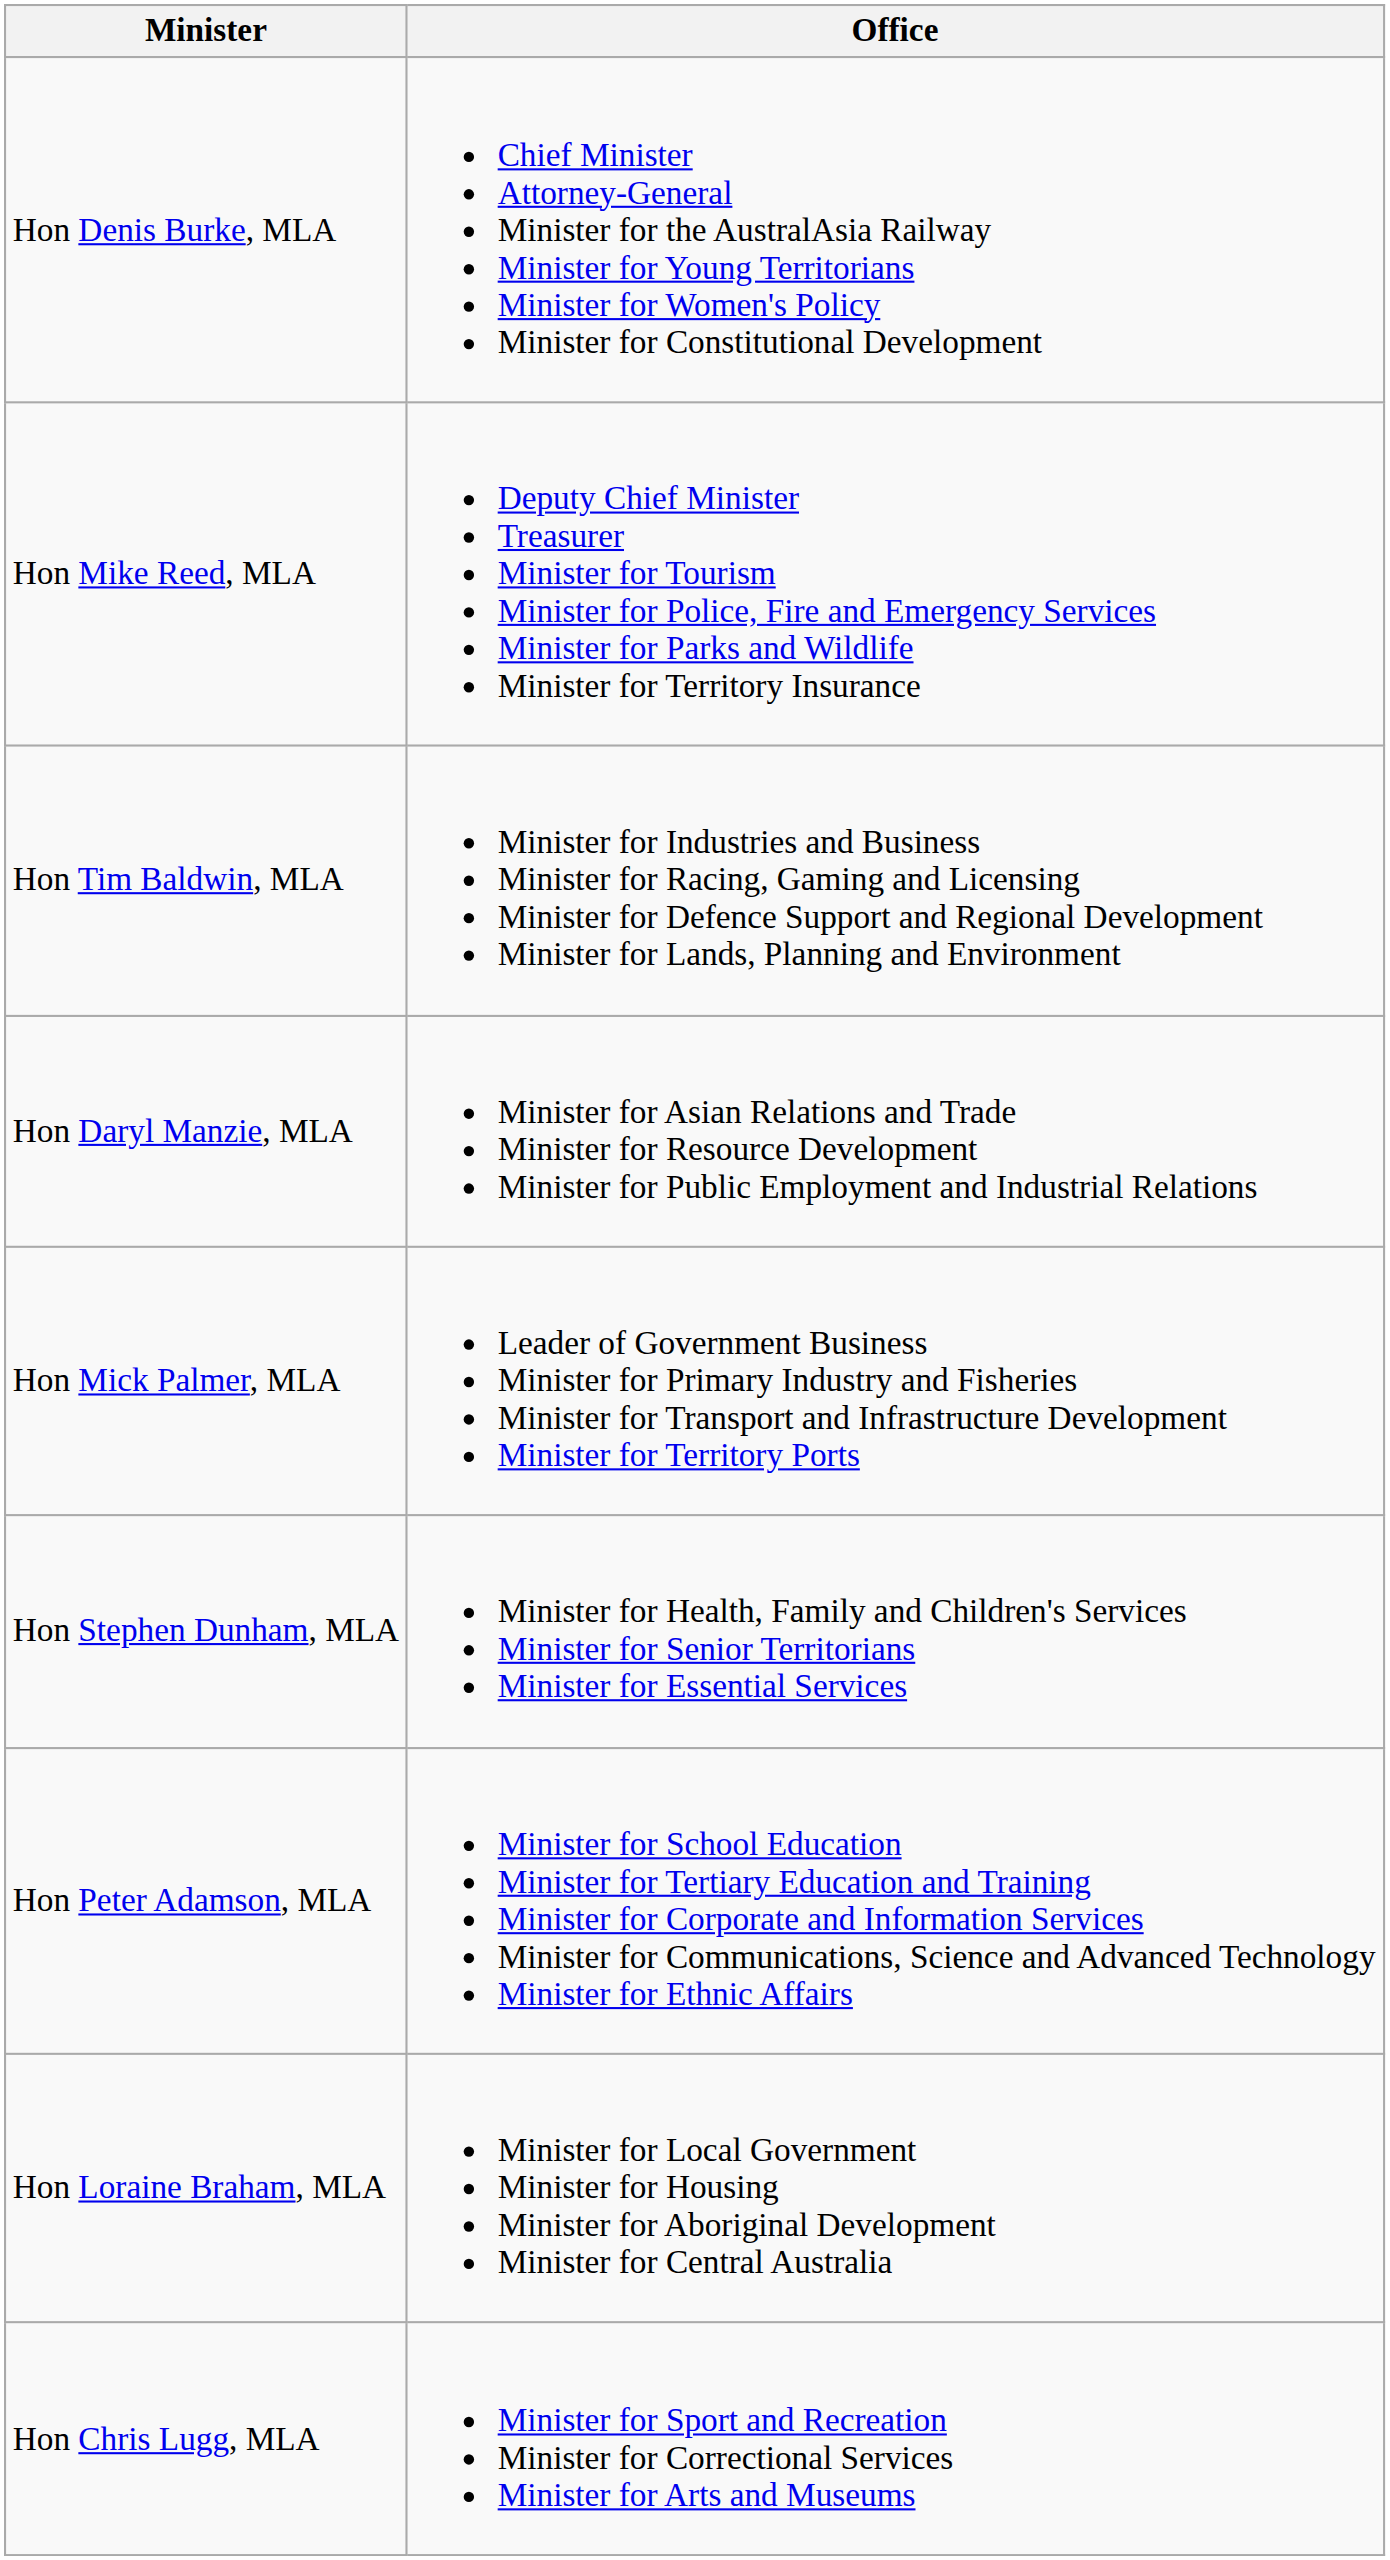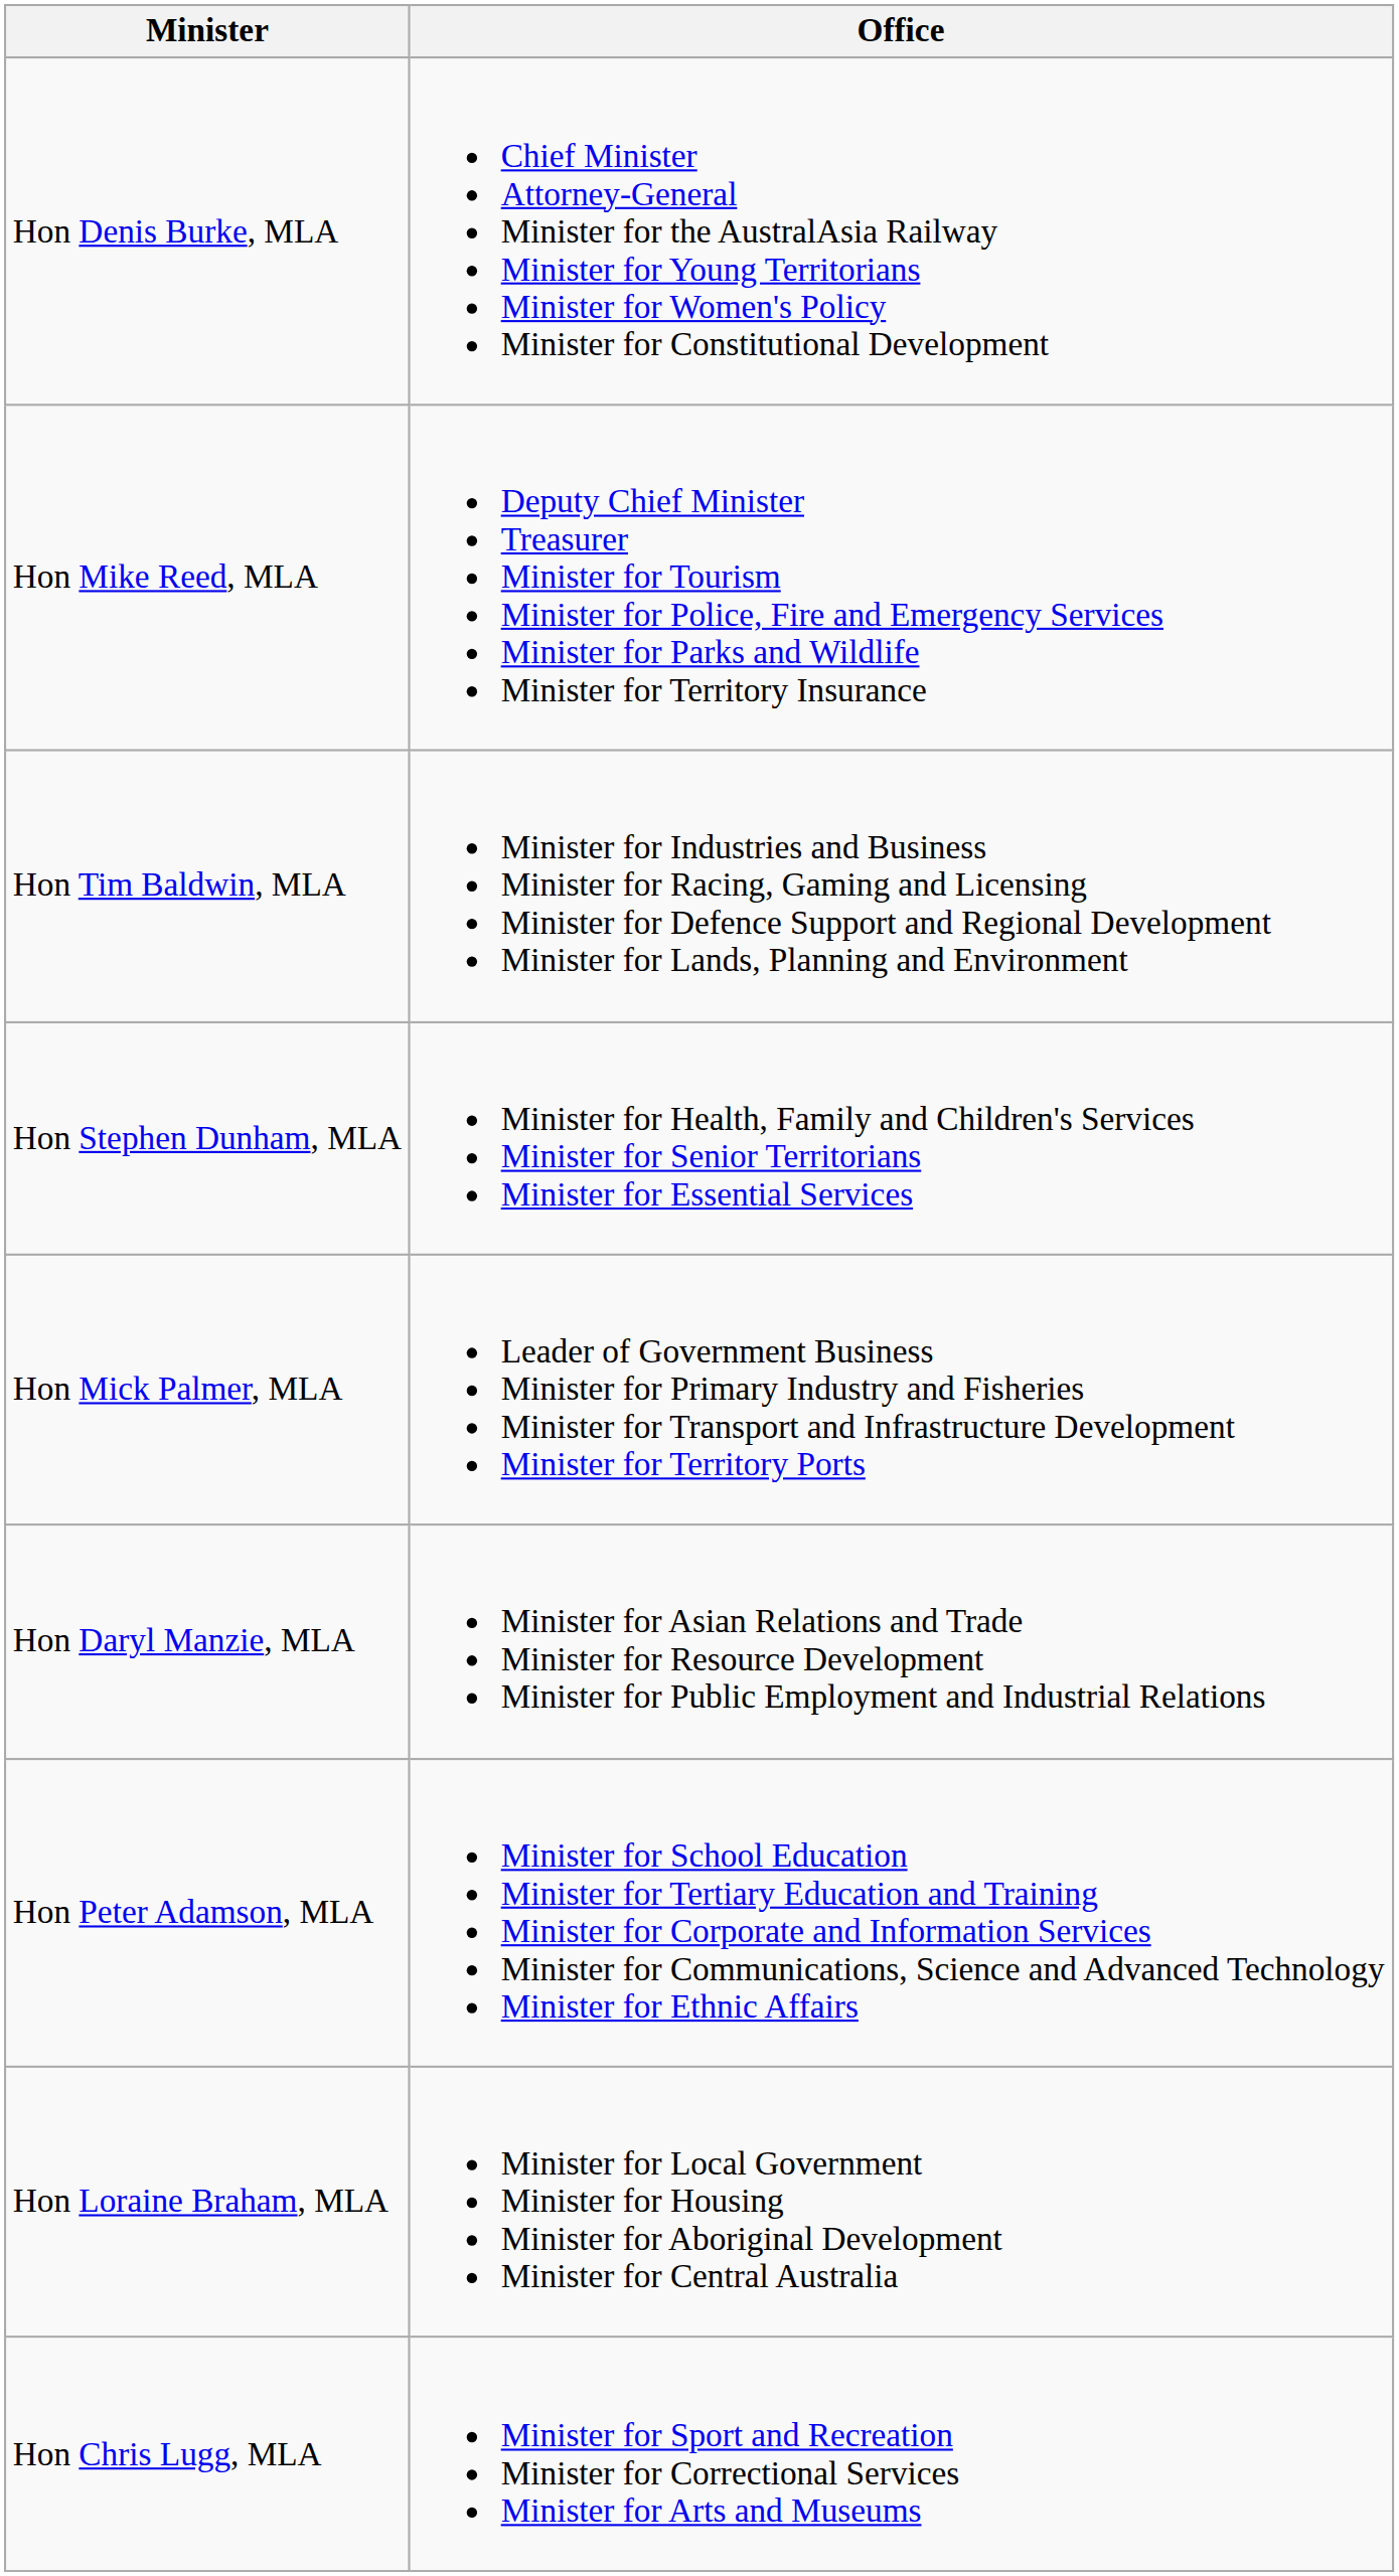rows swapped: Hon Daryl Manzie, MLA <-> Hon Stephen Dunham, MLA
